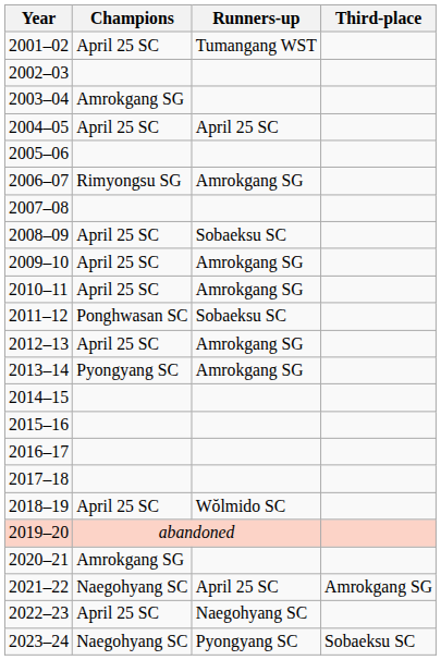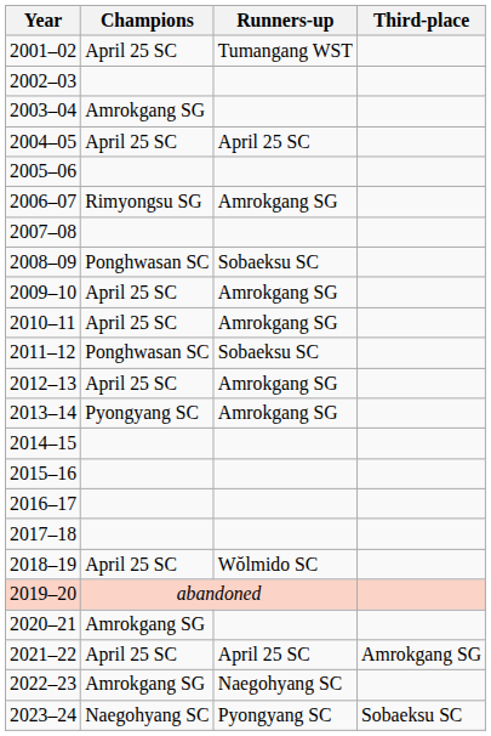2008–09 | Champions: April 25 SC -> Ponghwasan SC
2021–22 | Champions: Naegohyang SC -> April 25 SC
2022–23 | Champions: April 25 SC -> Amrokgang SG
